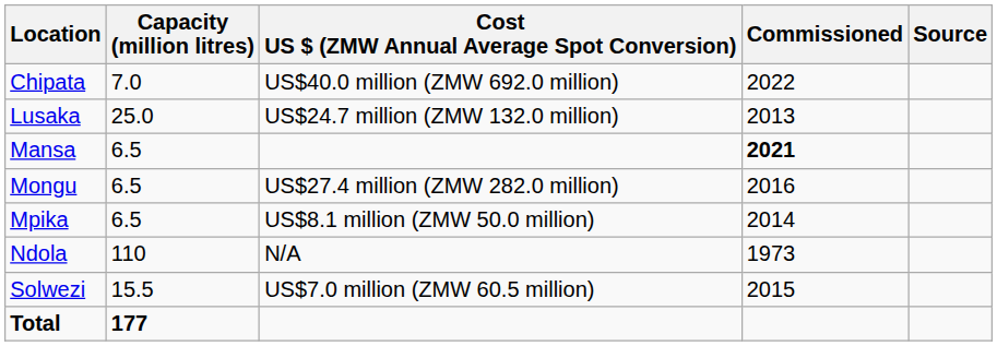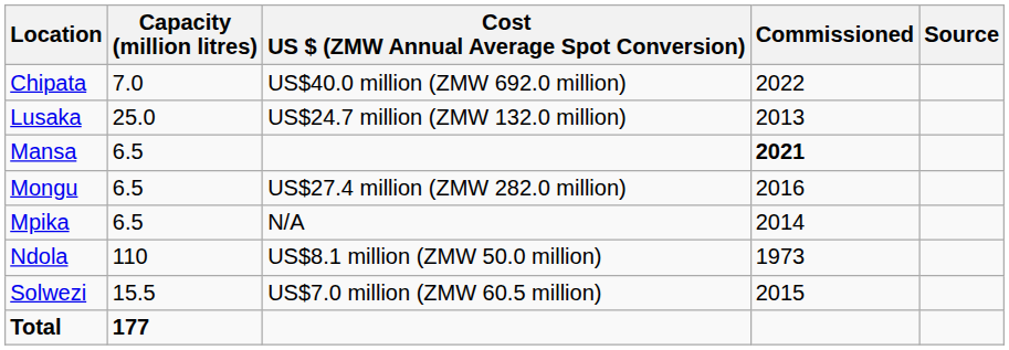Mpika | Cost US $ (ZMW Annual Average Spot Conversion): US$8.1 million (ZMW 50.0 million) -> N/A
Ndola | Cost US $ (ZMW Annual Average Spot Conversion): N/A -> US$8.1 million (ZMW 50.0 million)
